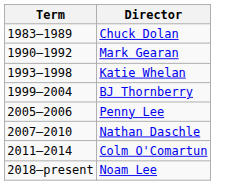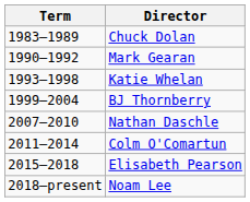- row: 2005–2006 | Penny Lee
+ row: 2015–2018 | Elisabeth Pearson
